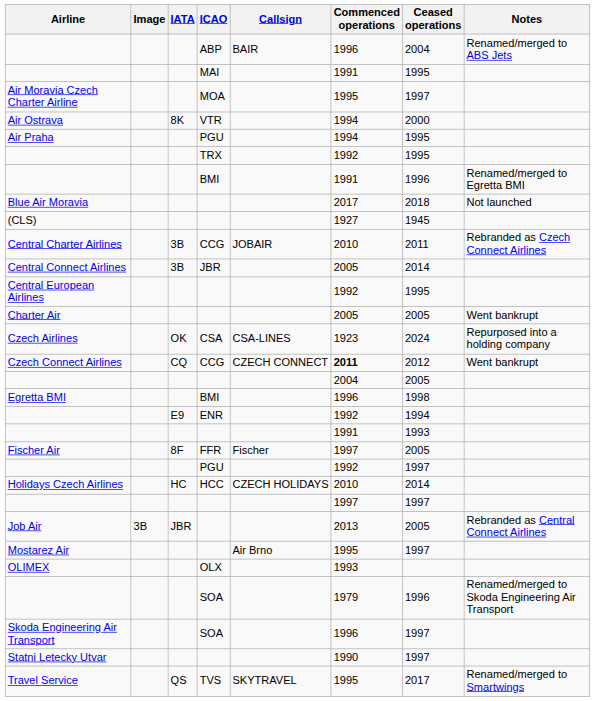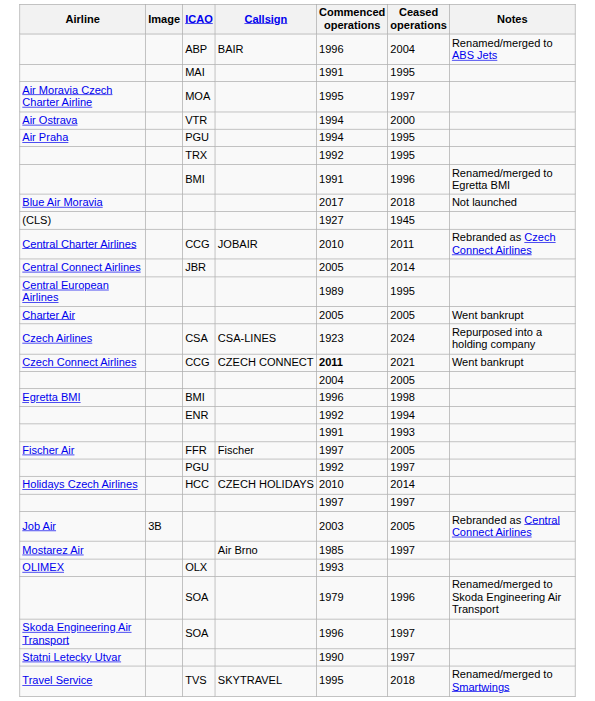- column: IATA | 8K | 3B | 3B | OK | CQ | E9 | 8F | HC | JBR | QS
Central European Airlines | Commenced operations: 1992 -> 1989
Czech Connect Airlines | Ceased operations: 2012 -> 2021
Job Air | Commenced operations: 2013 -> 2003
Mostarez Air | Commenced operations: 1995 -> 1985
Travel Service | Ceased operations: 2017 -> 2018
